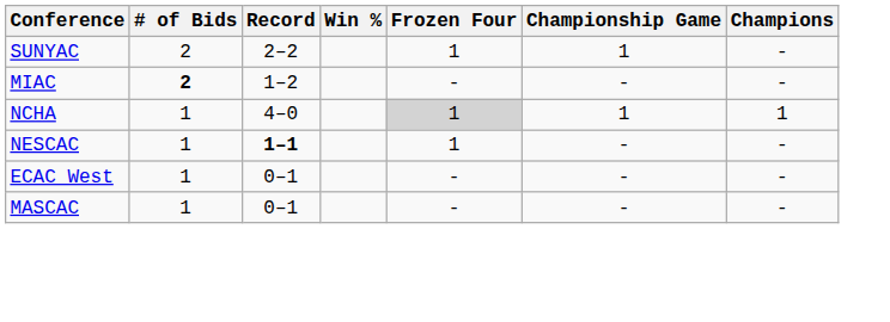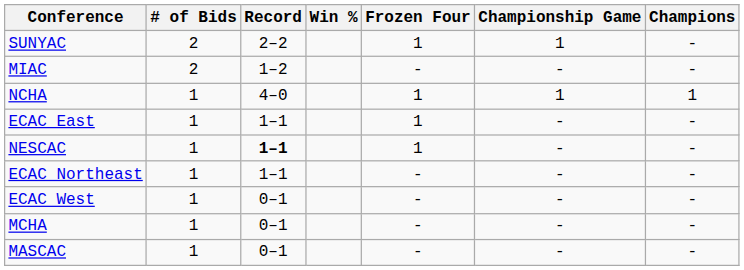MIAC | # of Bids: bold -> normal
NCHA | Frozen Four: lightgrey background -> no background
+ row: ECAC East | 1 | 1–1 | 1 | - | -
+ row: ECAC Northeast | 1 | 1–1 | - | - | -
+ row: MCHA | 1 | 0–1 | - | - | -
